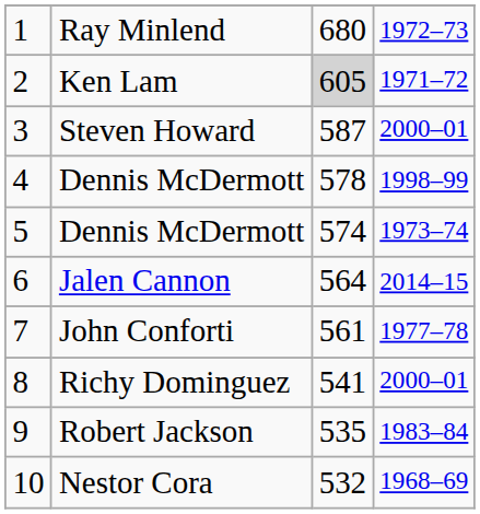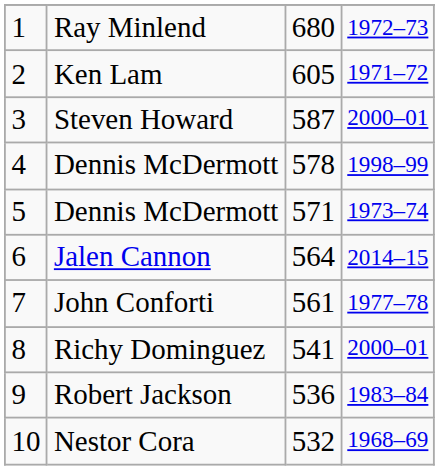Ken Lam | column 3: lightgrey background -> no background
5 / Dennis McDermott | column 3: 574 -> 571
Robert Jackson | column 3: 535 -> 536
